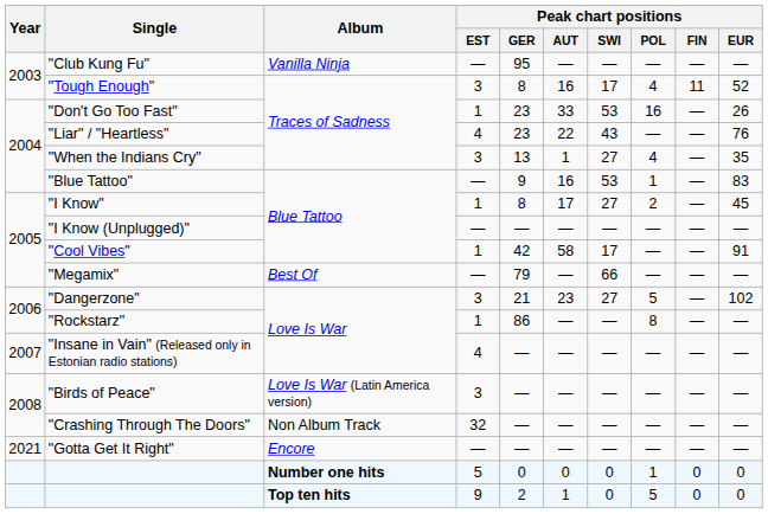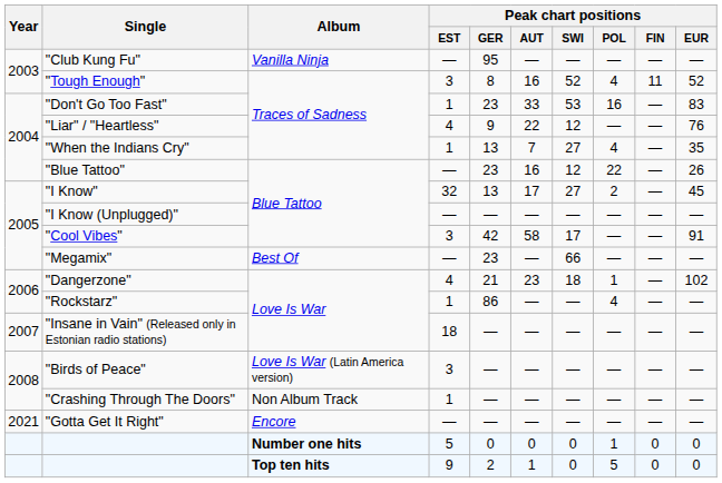"Tough Enough" | Peak chart positions / SWI: 17 -> 52
"Don't Go Too Fast" | Peak chart positions / EUR: 26 -> 83
"Liar" / "Heartless" | Peak chart positions / GER: 23 -> 9
"Liar" / "Heartless" | Peak chart positions / SWI: 43 -> 12
"When the Indians Cry" | Peak chart positions / EST: 3 -> 1
"When the Indians Cry" | Peak chart positions / AUT: 1 -> 7
"Blue Tattoo" | Peak chart positions / GER: 9 -> 23
"Blue Tattoo" | Peak chart positions / SWI: 53 -> 12
"Blue Tattoo" | Peak chart positions / POL: 1 -> 22
"Blue Tattoo" | Peak chart positions / EUR: 83 -> 26
"I Know" | Peak chart positions / EST: 1 -> 32
"I Know" | Peak chart positions / GER: 8 -> 13
"Cool Vibes" | Peak chart positions / EST: 1 -> 3
"Megamix" | Peak chart positions / GER: 79 -> 23
"Dangerzone" | Peak chart positions / EST: 3 -> 4
"Dangerzone" | Peak chart positions / SWI: 27 -> 18
"Dangerzone" | Peak chart positions / POL: 5 -> 1
"Rockstarz" | Peak chart positions / POL: 8 -> 4
"Insane in Vain" (Released only in Estonian radio stations) | Peak chart positions / EST: 4 -> 18
"Crashing Through The Doors" | Peak chart positions / EST: 32 -> 1
